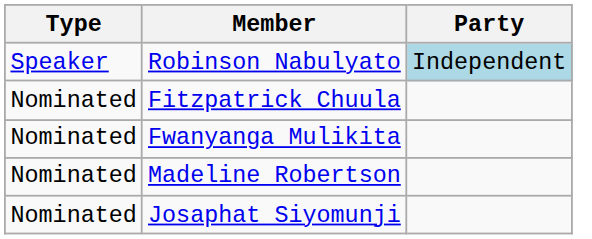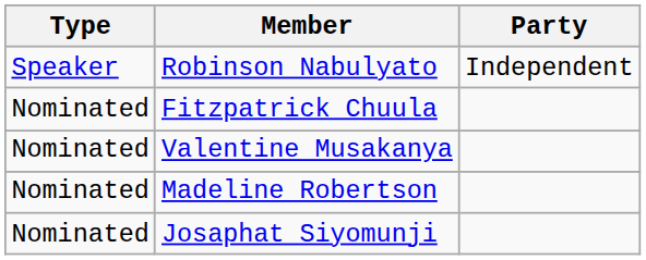Robinson Nabulyato | Party: lightblue background -> no background
- row: Nominated | Fwanyanga Mulikita
+ row: Nominated | Valentine Musakanya
